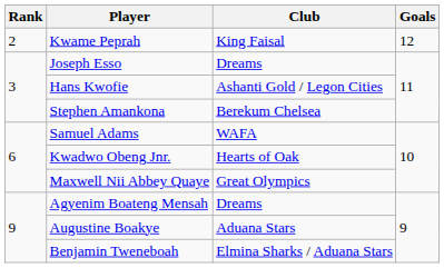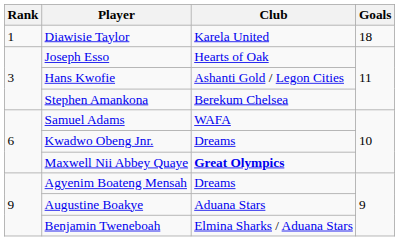+ row: 1 | Diawisie Taylor | Karela United | 18
- row: 2 | Kwame Peprah | King Faisal | 12
Joseph Esso | Club: Dreams -> Hearts of Oak
Kwadwo Obeng Jnr. | Club: Hearts of Oak -> Dreams
Maxwell Nii Abbey Quaye | Club: normal -> bold
